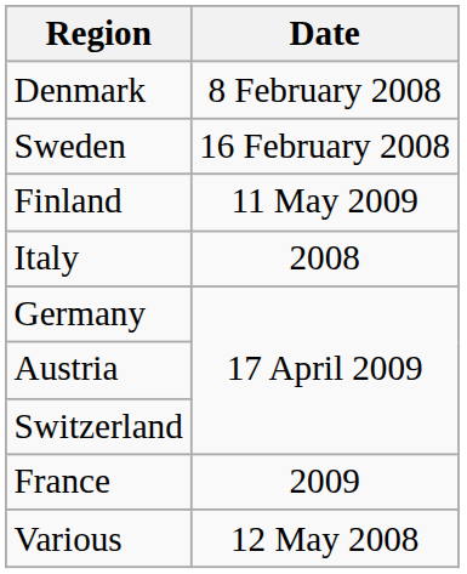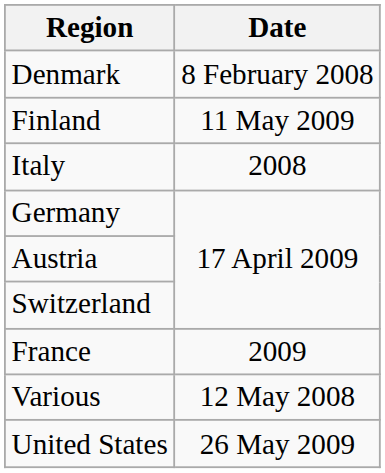- row: Sweden | 16 February 2008
+ row: United States | 26 May 2009
